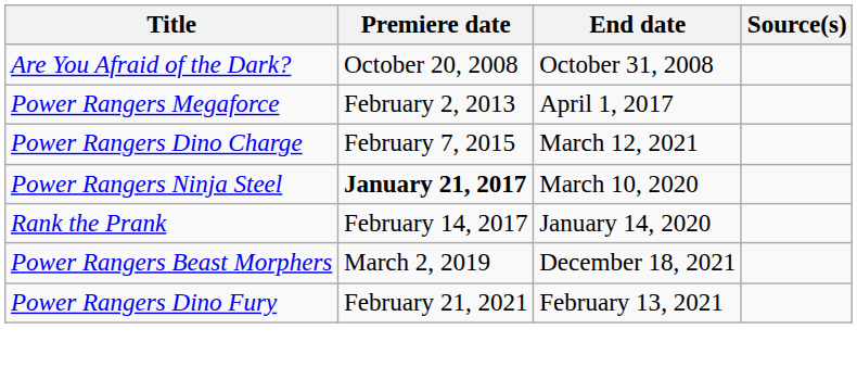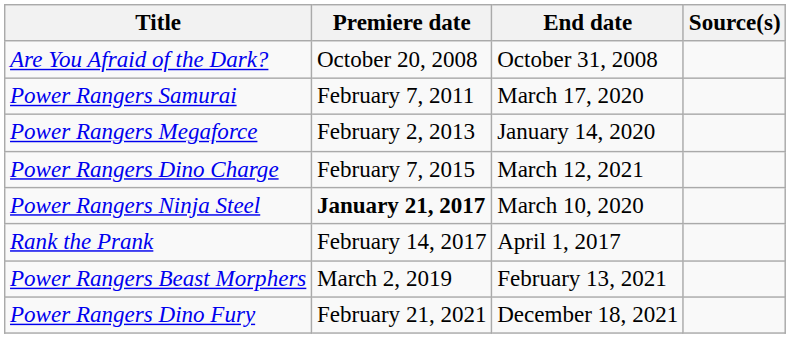+ row: Power Rangers Samurai | February 7, 2011 | March 17, 2020
Power Rangers Megaforce | End date: April 1, 2017 -> January 14, 2020
Rank the Prank | End date: January 14, 2020 -> April 1, 2017
Power Rangers Beast Morphers | End date: December 18, 2021 -> February 13, 2021
Power Rangers Dino Fury | End date: February 13, 2021 -> December 18, 2021
